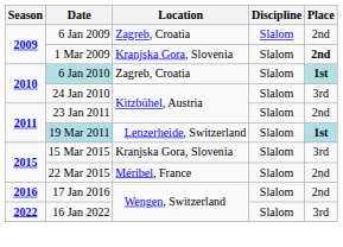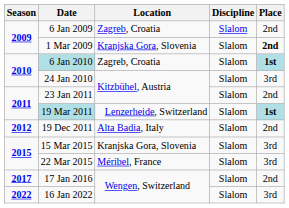+ row: 2012 | 19 Dec 2011 | Alta Badia, Italy | Slalom | 2nd
22 Mar 2015 | Place: 2nd -> 3rd
17 Jan 2016 | Season: 2016 -> 2017
